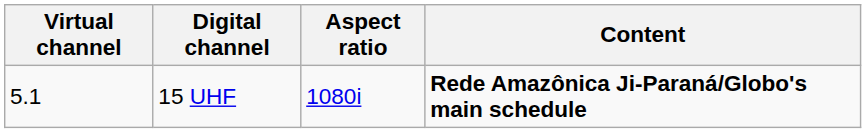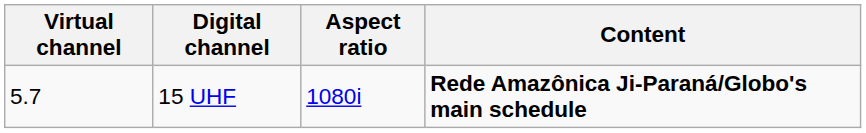15 UHF | Virtual channel: 5.1 -> 5.7
